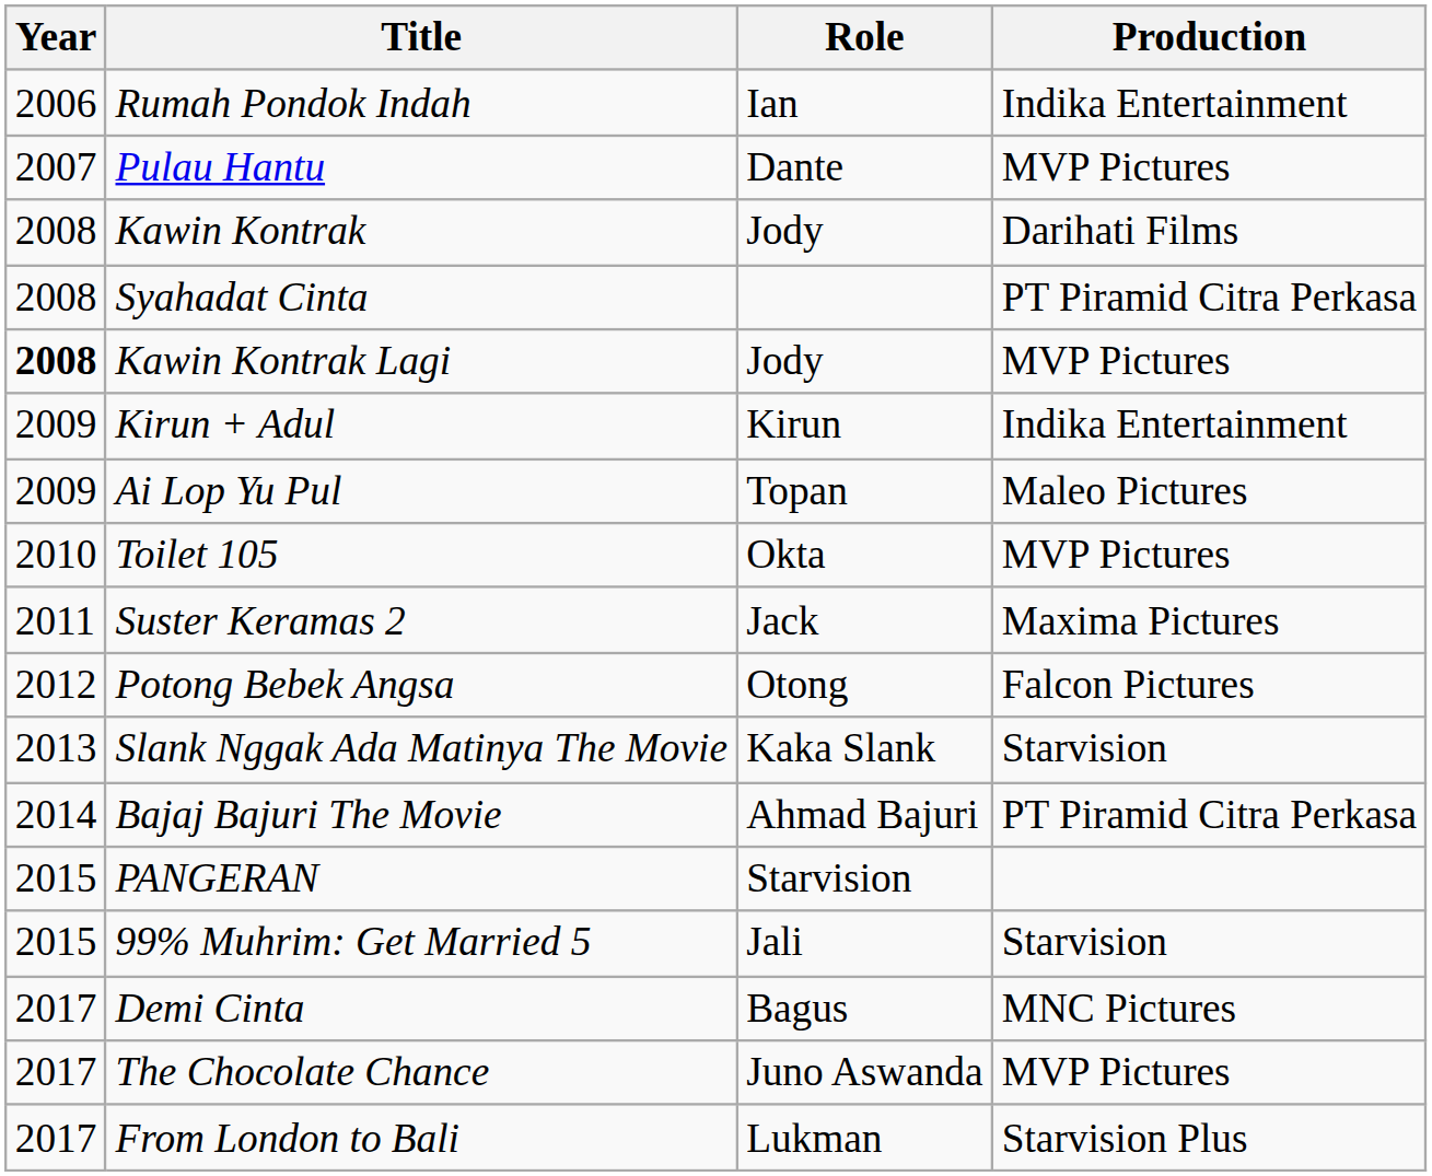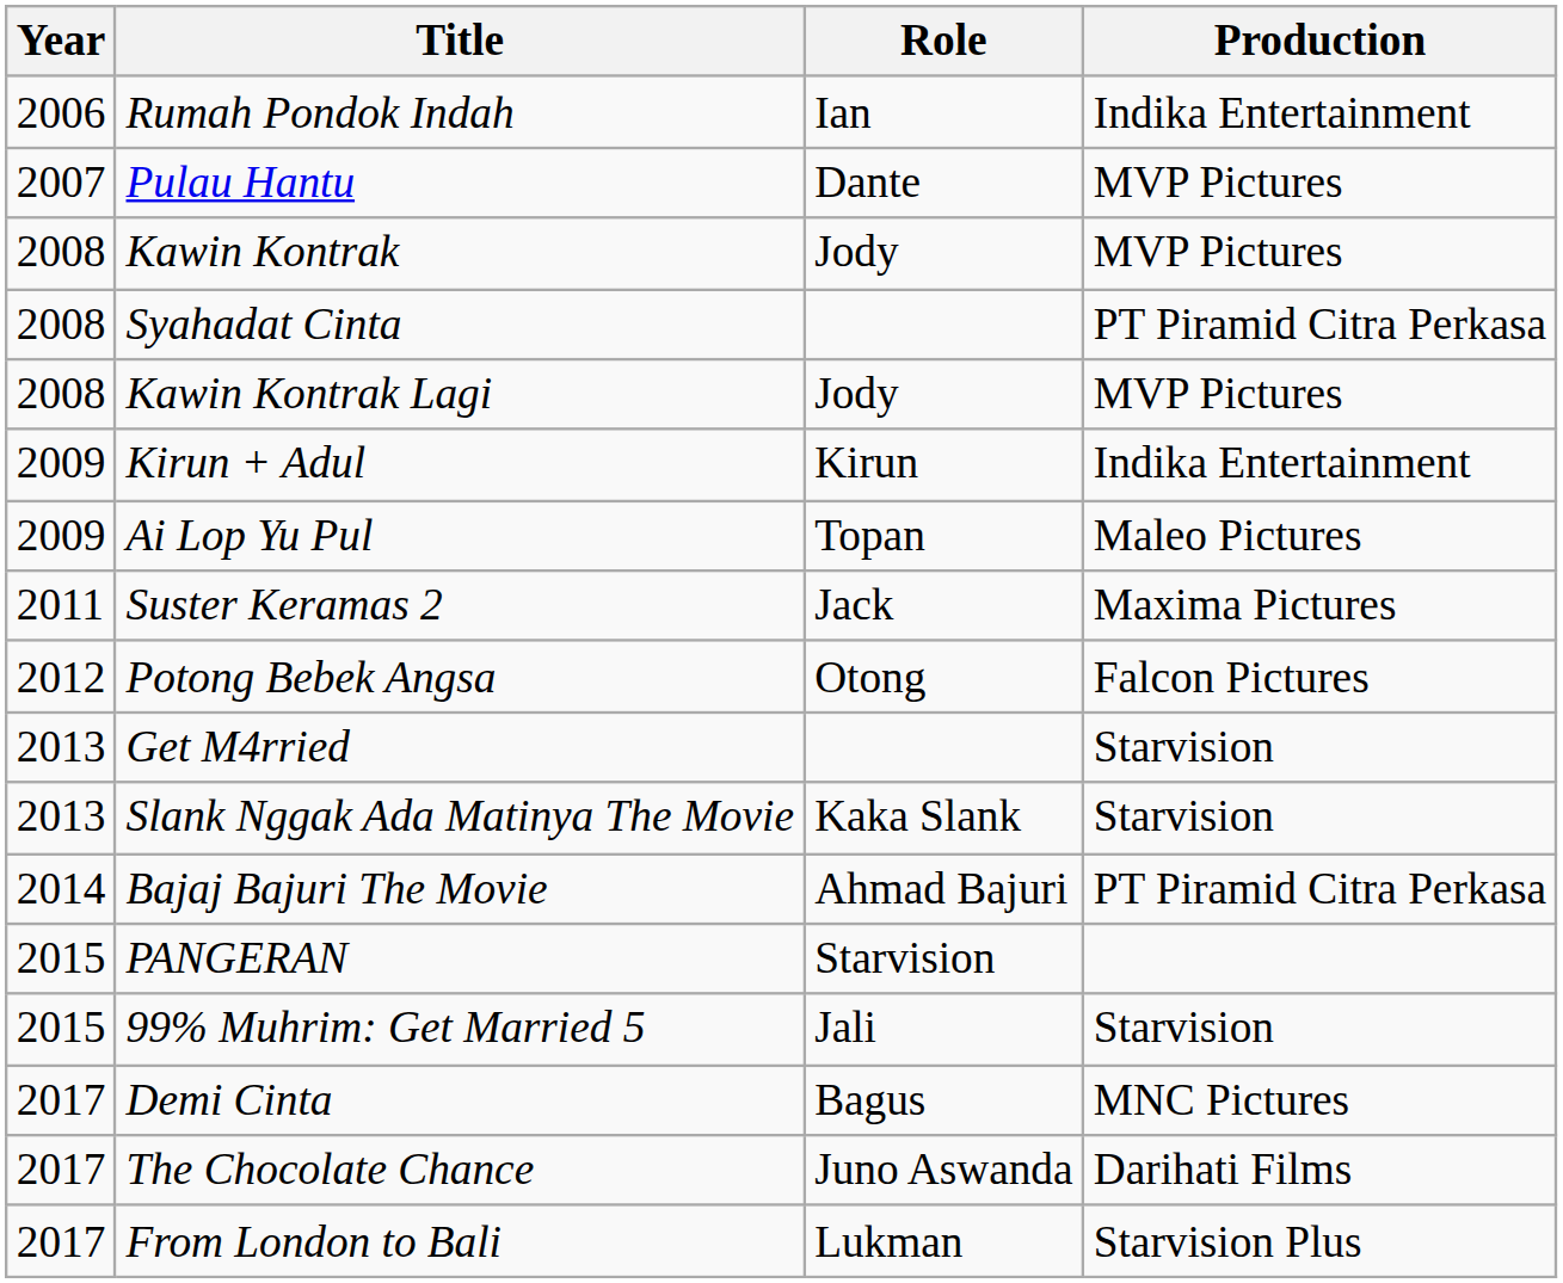Kawin Kontrak | Production: Darihati Films -> MVP Pictures
Kawin Kontrak Lagi | Year: bold -> normal
- row: 2010 | Toilet 105 | Okta | MVP Pictures
+ row: 2013 | Get M4rried | Starvision
The Chocolate Chance | Production: MVP Pictures -> Darihati Films
